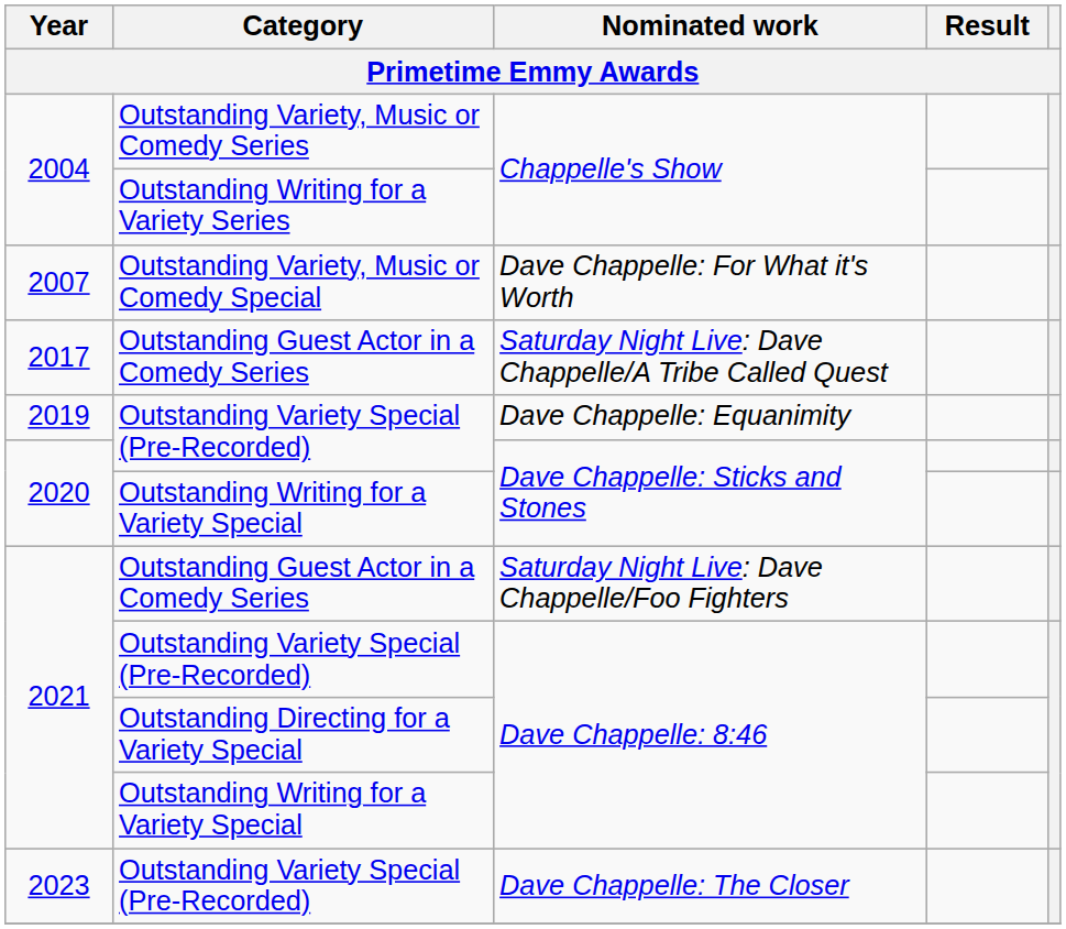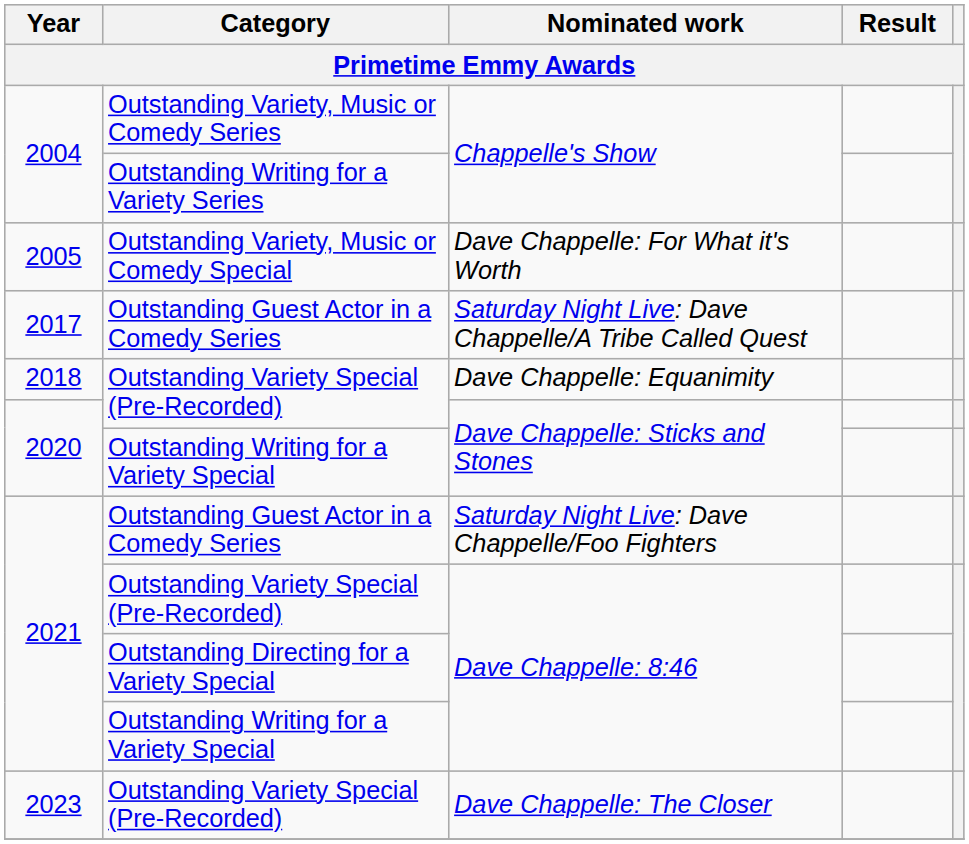Dave Chappelle: For What it's Worth | Year: 2007 -> 2005
Dave Chappelle: Equanimity | Year: 2019 -> 2018
